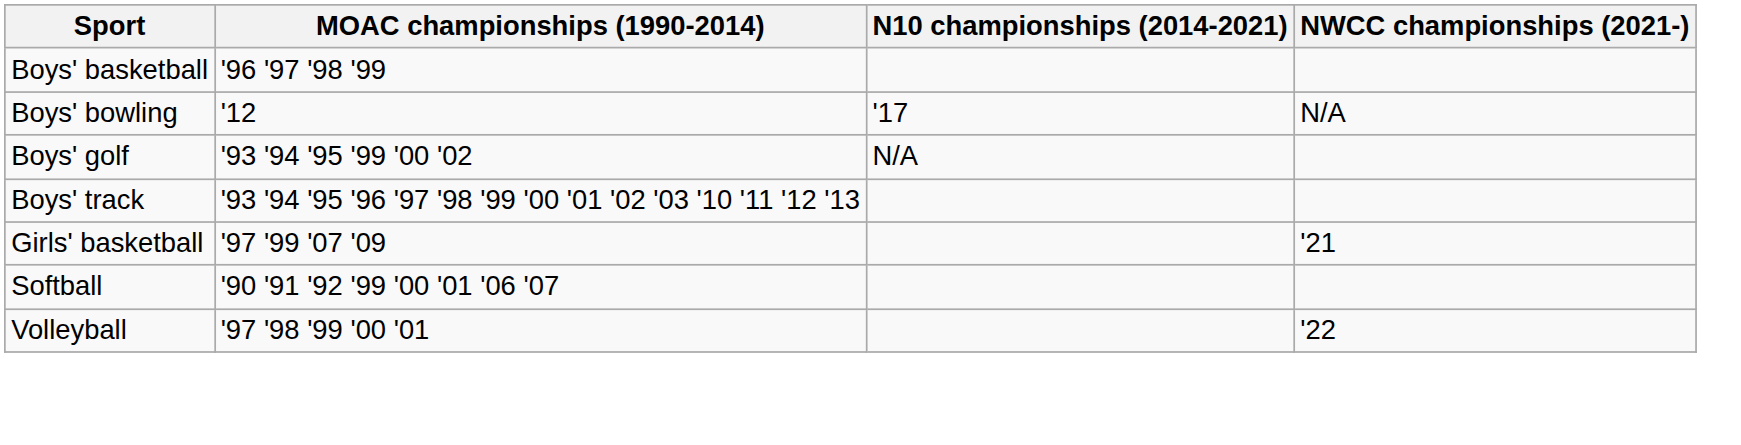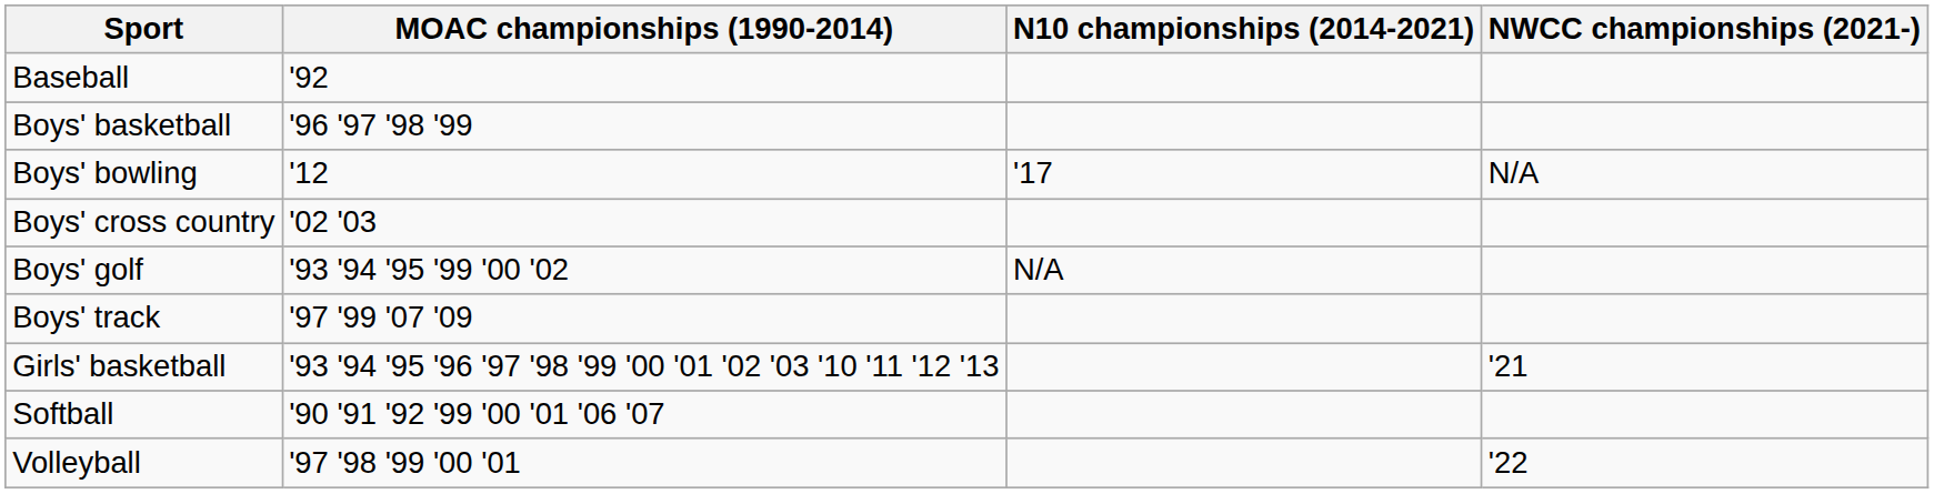+ row: Baseball | '92
+ row: Boys' cross country | '02 '03
Boys' track | MOAC championships (1990-2014): '93 '94 '95 '96 '97 '98 '99 '00 '01 '02 '03 '10 '11 '12 '13 -> '97 '99 '07 '09
Girls' basketball | MOAC championships (1990-2014): '97 '99 '07 '09 -> '93 '94 '95 '96 '97 '98 '99 '00 '01 '02 '03 '10 '11 '12 '13
